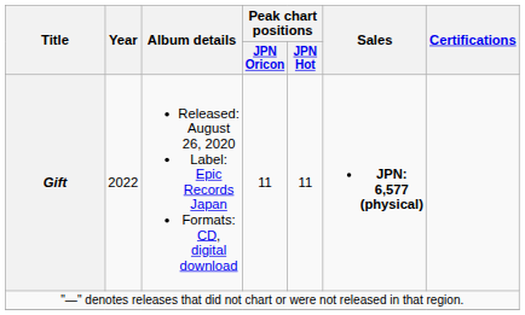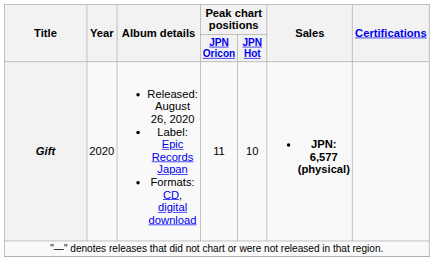Gift | Year: 2022 -> 2020
Gift | Peak chart positions / JPN Hot: 11 -> 10
